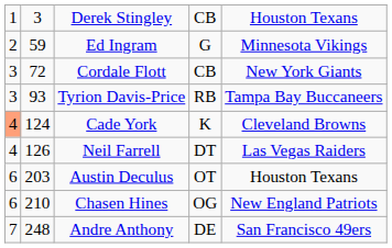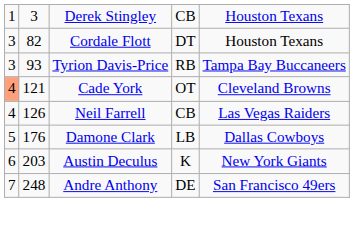- row: 2 | 59 | Ed Ingram | G | Minnesota Vikings
Cordale Flott | column 2: 72 -> 82
Cordale Flott | column 4: CB -> DT
Cordale Flott | column 5: New York Giants -> Houston Texans
Cade York | column 2: 124 -> 121
Cade York | column 4: K -> OT
Neil Farrell | column 4: DT -> CB
+ row: 5 | 176 | Damone Clark | LB | Dallas Cowboys
Austin Deculus | column 4: OT -> K
Austin Deculus | column 5: Houston Texans -> New York Giants
- row: 6 | 210 | Chasen Hines | OG | New England Patriots
